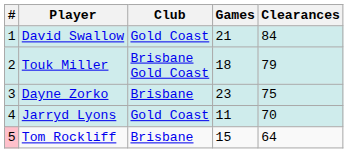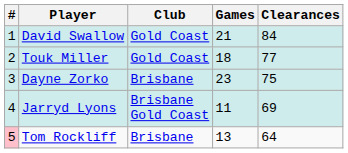Touk Miller | Club: Brisbane Gold Coast -> Gold Coast
Touk Miller | Clearances: 79 -> 77
Jarryd Lyons | Club: Gold Coast -> Brisbane Gold Coast
Jarryd Lyons | Clearances: 70 -> 69
Tom Rockliff | Games: 15 -> 13
